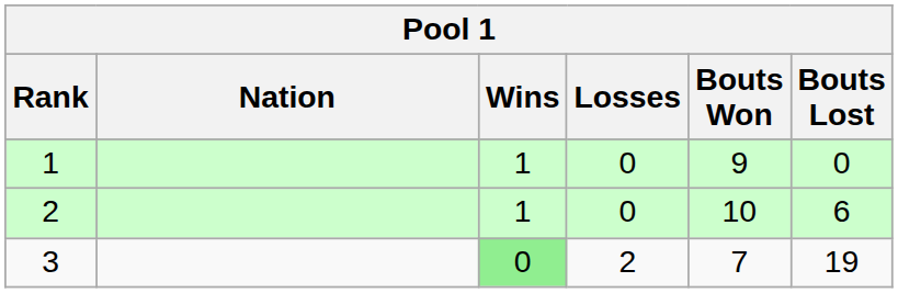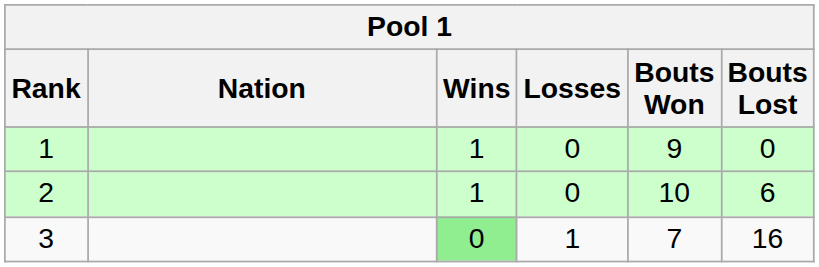3 | Losses: 2 -> 1
3 | Bouts Lost: 19 -> 16
